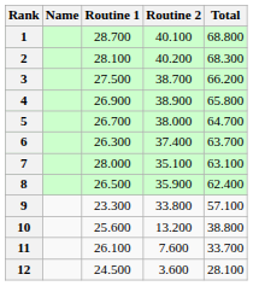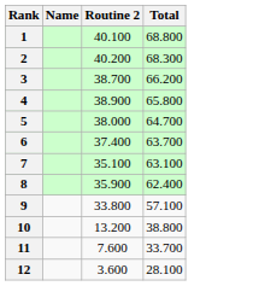- column: Routine 1 | 28.700 | 28.100 | 27.500 | 26.900 | 26.700 | 26.300 | 28.000 | 26.500 | 23.300 | 25.600 | 26.100 | 24.500
